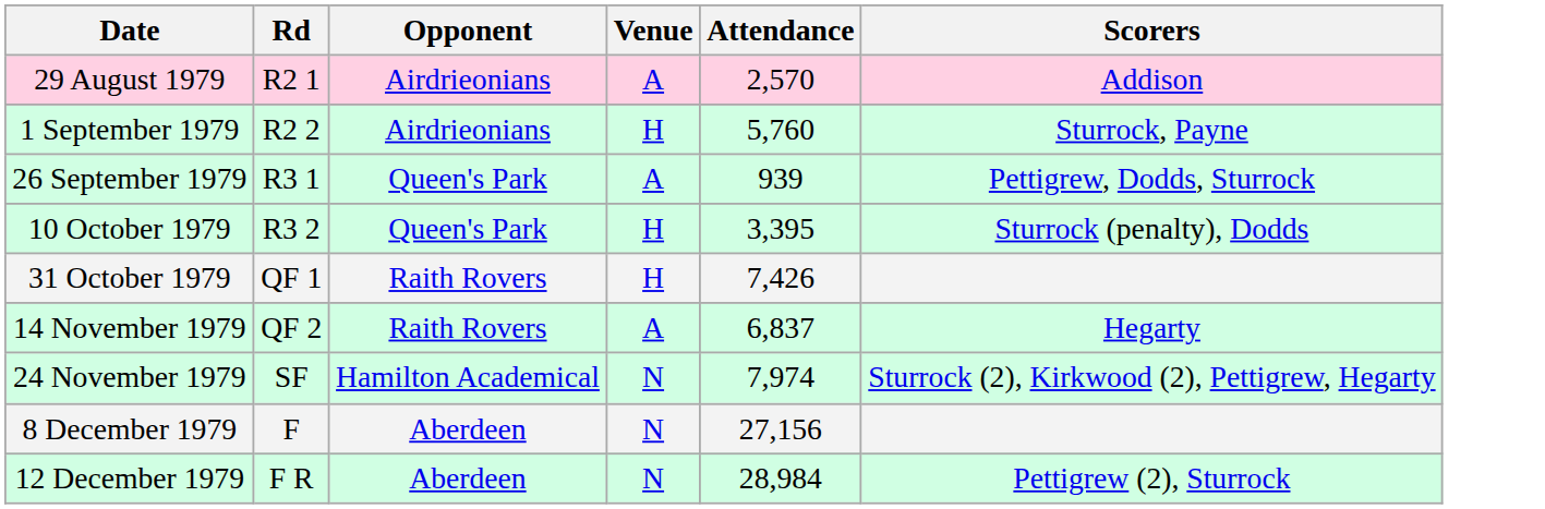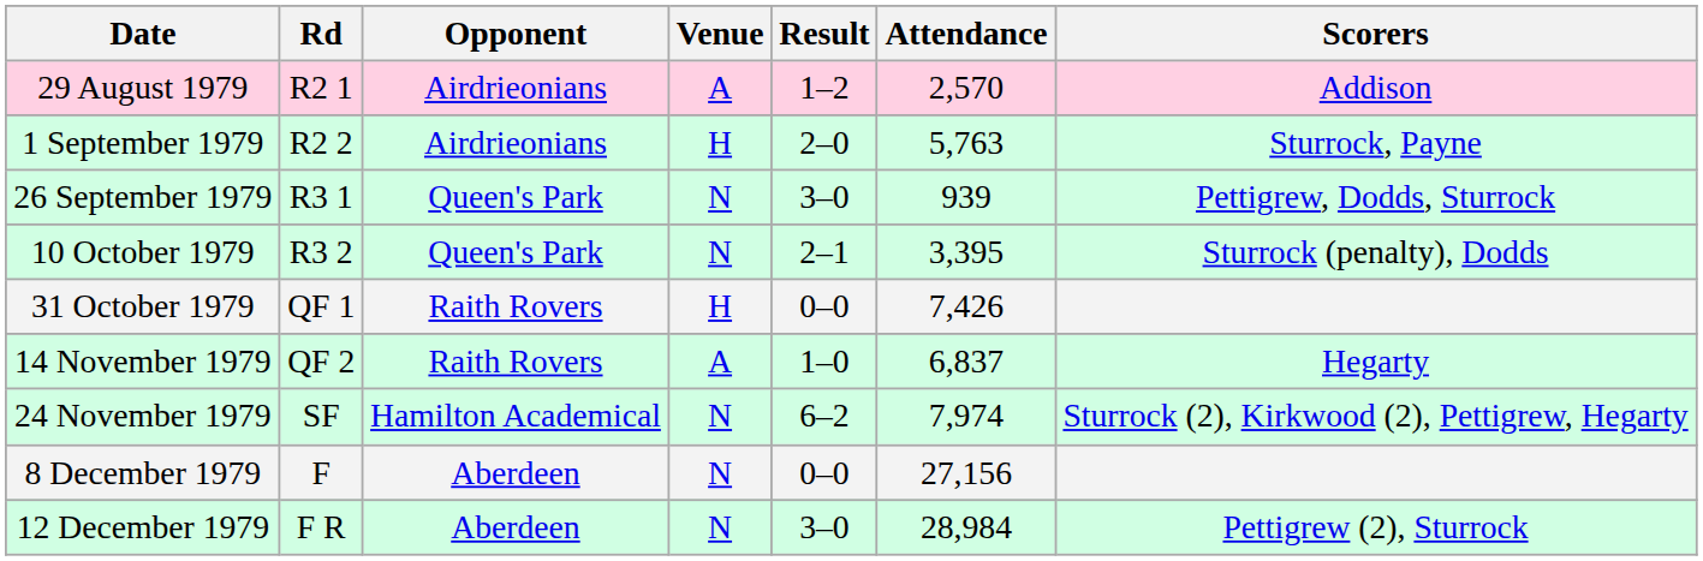+ column: Result | 1–2 | 2–0 | 3–0 | 2–1 | 0–0 | 1–0 | 6–2 | 0–0 | 3–0
1 September 1979 | Attendance: 5,760 -> 5,763
26 September 1979 | Venue: A -> N
10 October 1979 | Venue: H -> N
